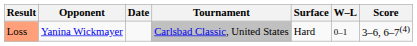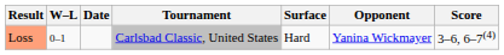columns swapped: W–L <-> Opponent
